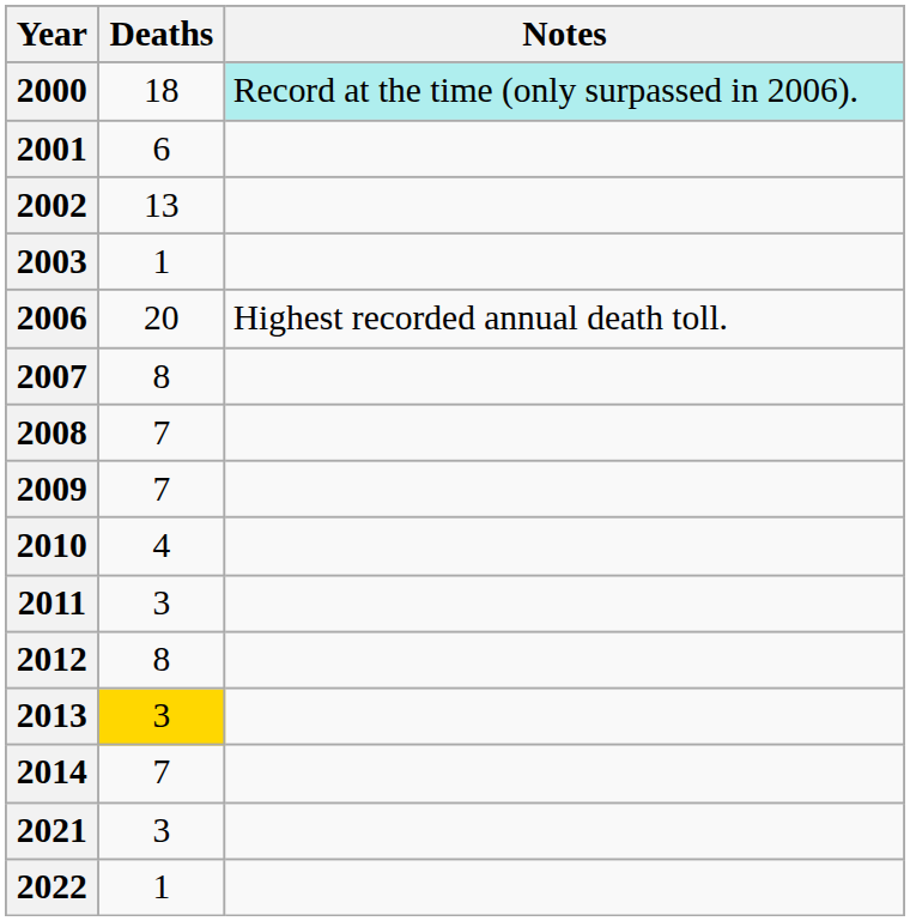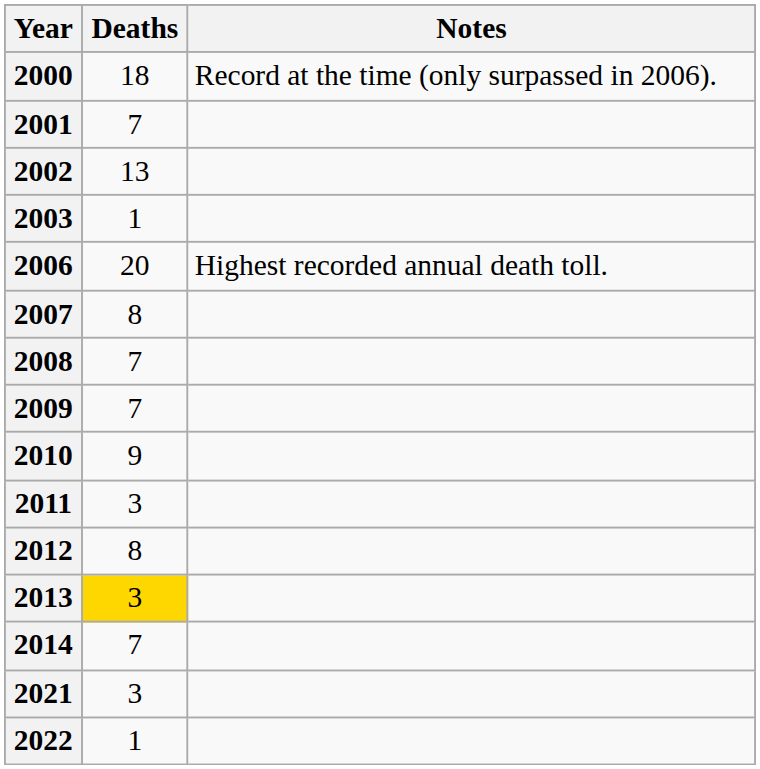2000 | Notes: paleturquoise background -> no background
2001 | Deaths: 6 -> 7
2010 | Deaths: 4 -> 9
